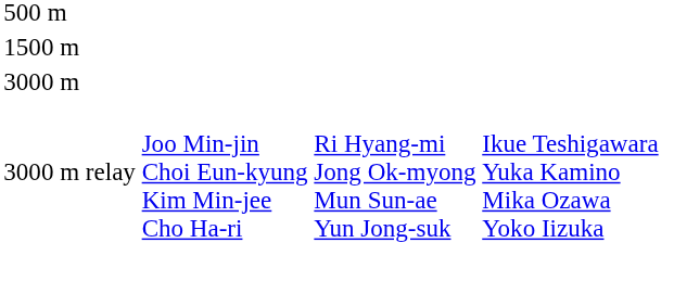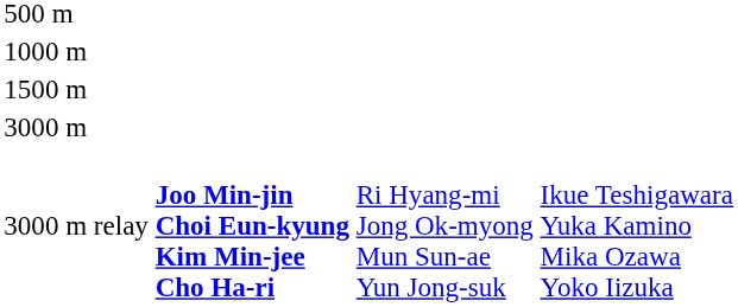+ row: 1000 m
3000 m relay | column 2: normal -> bold
